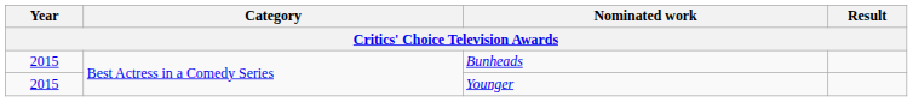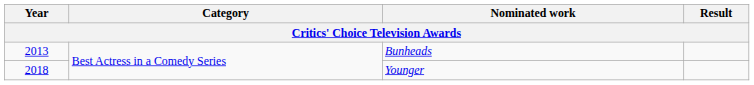Bunheads | Year: 2015 -> 2013
Younger | Year: 2015 -> 2018
